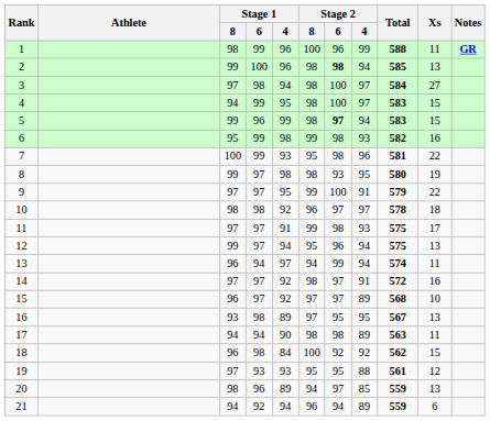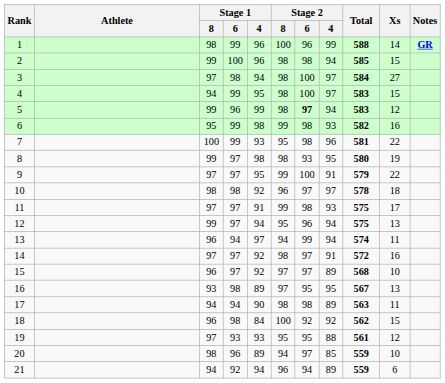1 | Xs: 11 -> 14
2 | Stage 2 / 6: bold -> normal
2 | Xs: 13 -> 15
5 | Xs: 15 -> 12
20 | Xs: 13 -> 10
